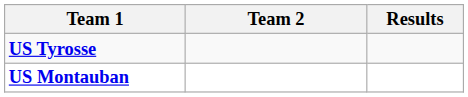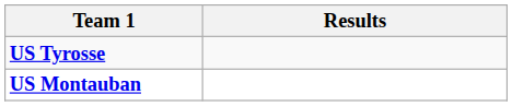- column: Team 2
